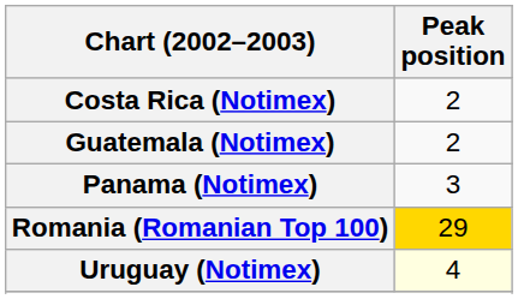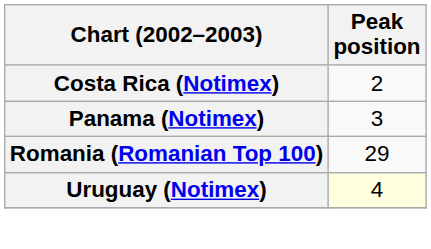- row: Guatemala (Notimex) | 2
Romania (Romanian Top 100) | Peak position: gold background -> no background
